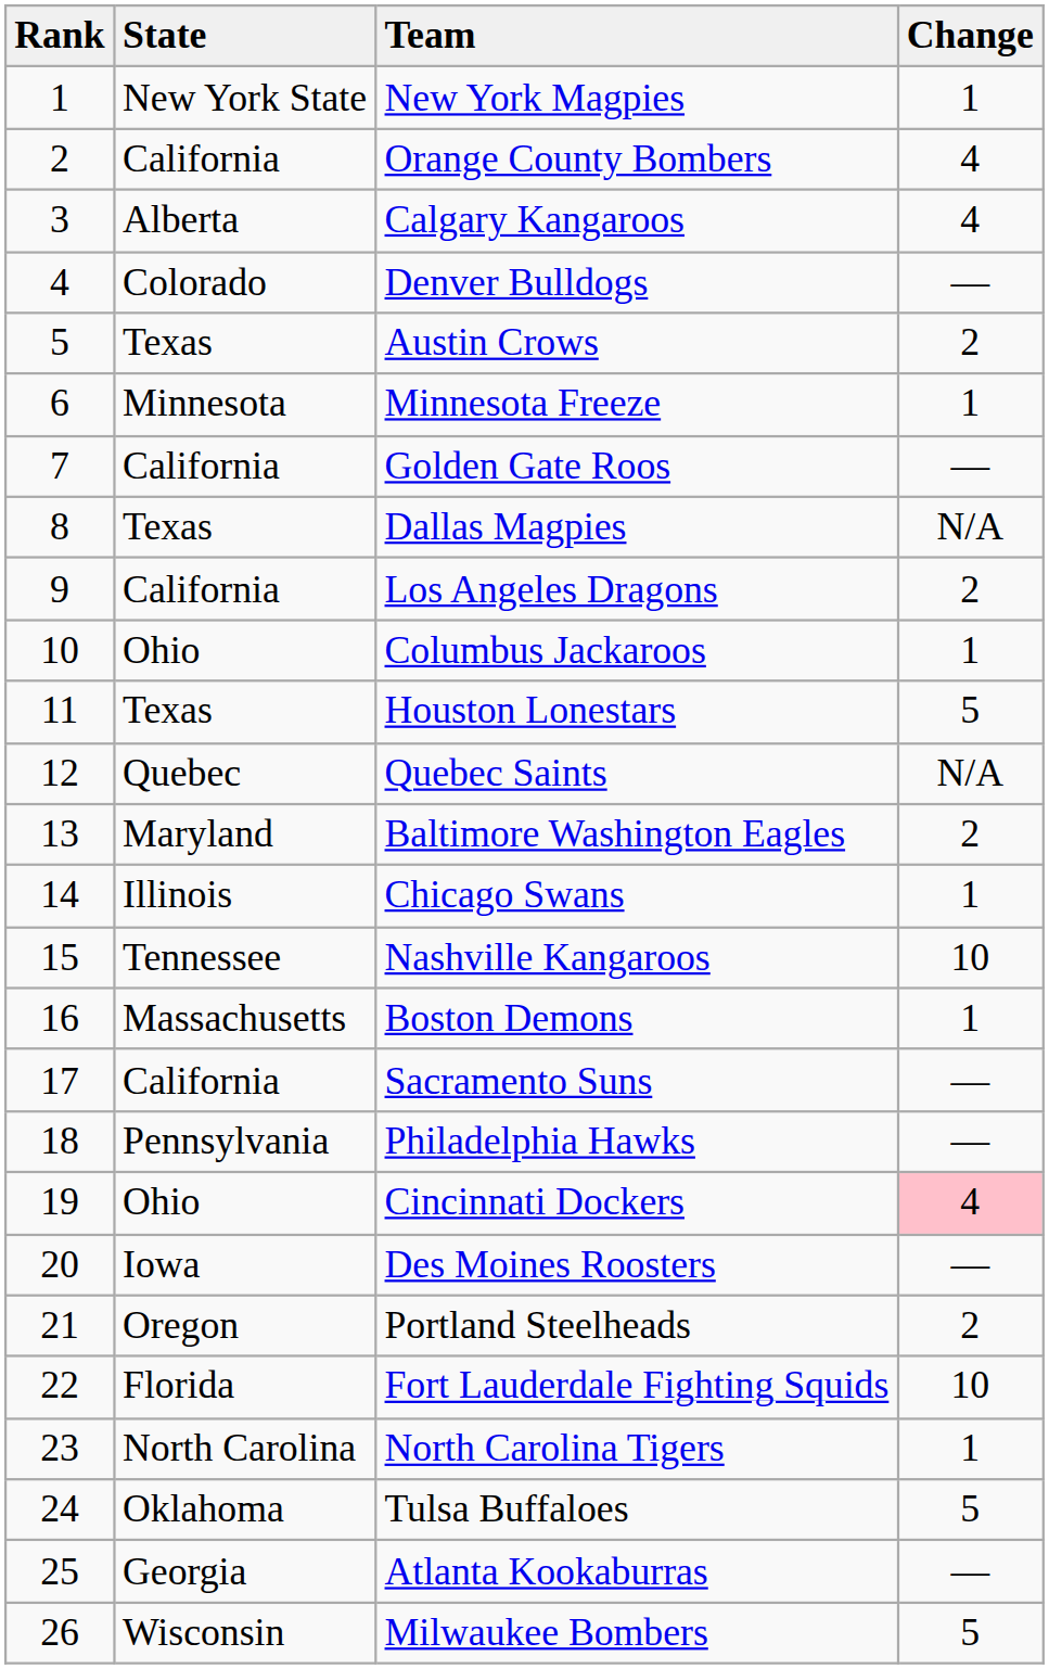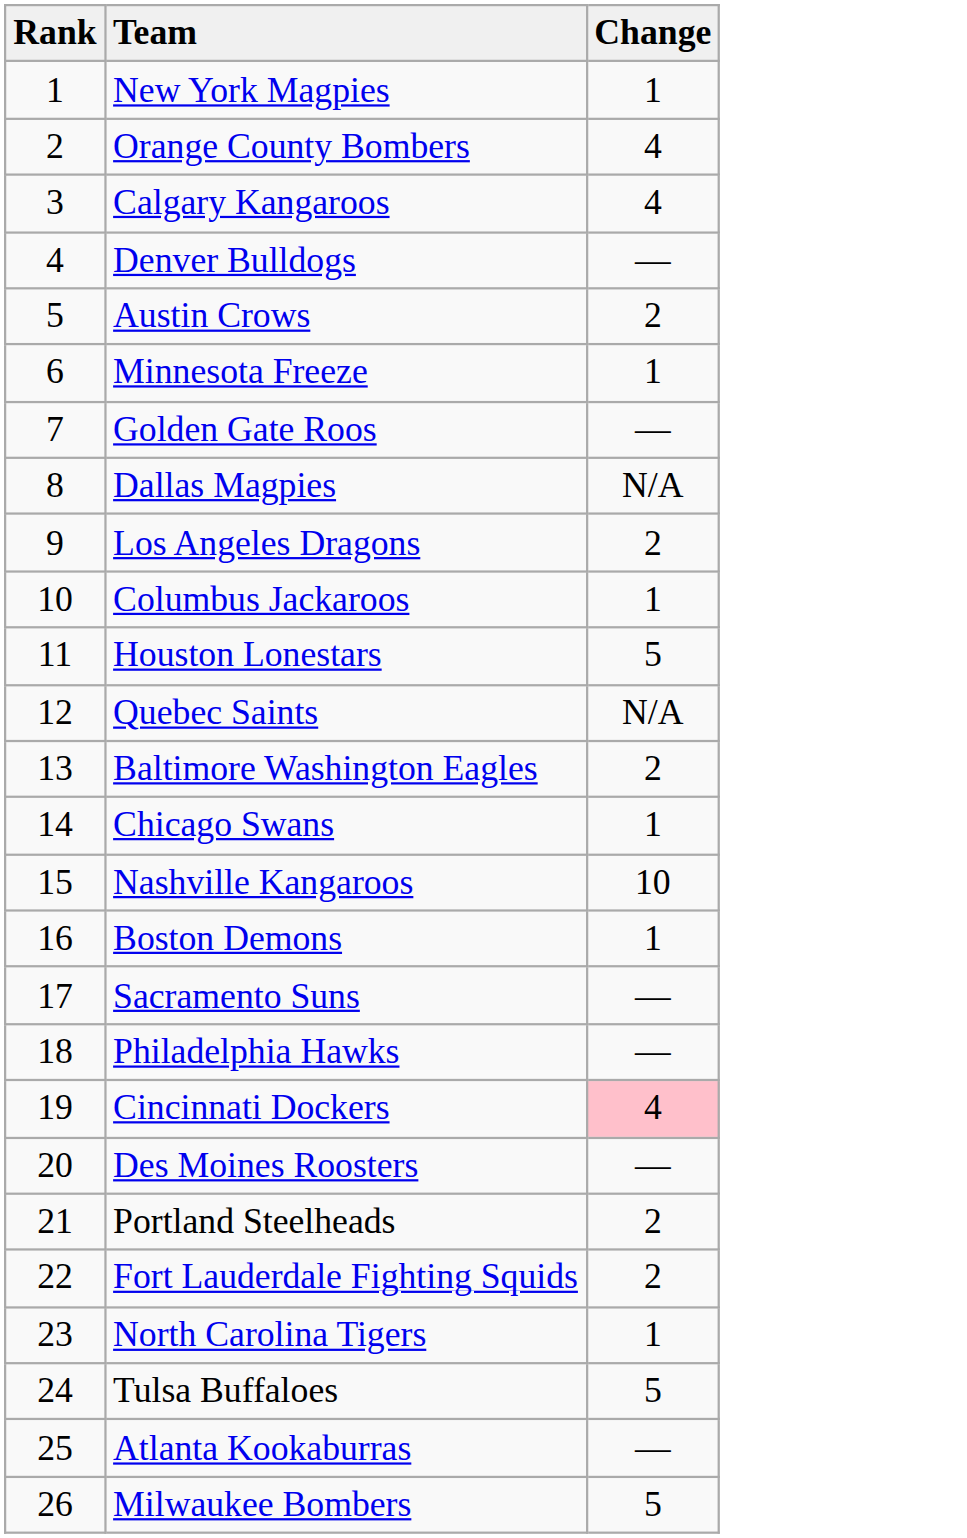- column: State | New York State | California | Alberta | Colorado | Texas | Minnesota | California | Texas | California | Ohio | Texas | Quebec | Maryland | Illinois | Tennessee | Massachusetts | California | Pennsylvania | Ohio | Iowa | Oregon | Florida | North Carolina | Oklahoma | Georgia | Wisconsin
Fort Lauderdale Fighting Squids | Change: 10 -> 2
